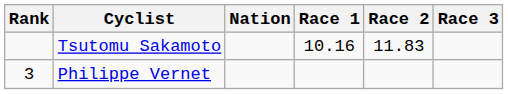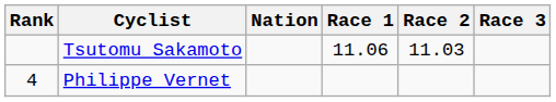Tsutomu Sakamoto | Race 1: 10.16 -> 11.06
Tsutomu Sakamoto | Race 2: 11.83 -> 11.03
Philippe Vernet | Rank: 3 -> 4
